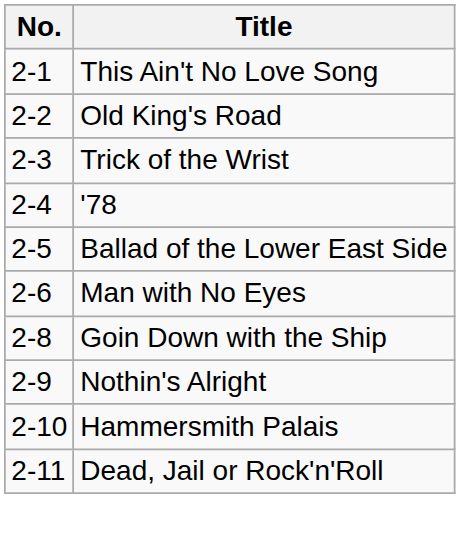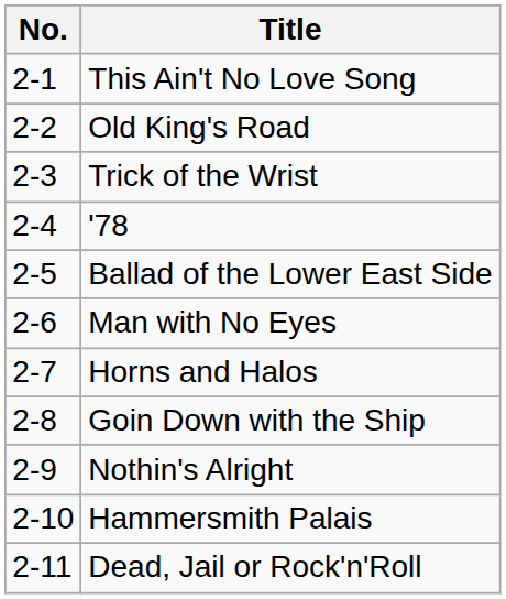+ row: 2-7 | Horns and Halos
